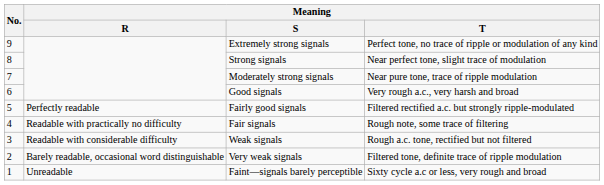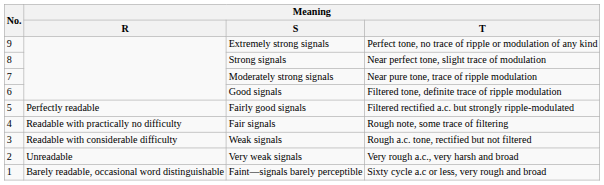Good signals | Meaning / T: Very rough a.c., very harsh and broad -> Filtered tone, definite trace of ripple modulation
Very weak signals | Meaning / R: Barely readable, occasional word distinguishable -> Unreadable
Very weak signals | Meaning / T: Filtered tone, definite trace of ripple modulation -> Very rough a.c., very harsh and broad
Faint—signals barely perceptible | Meaning / R: Unreadable -> Barely readable, occasional word distinguishable
